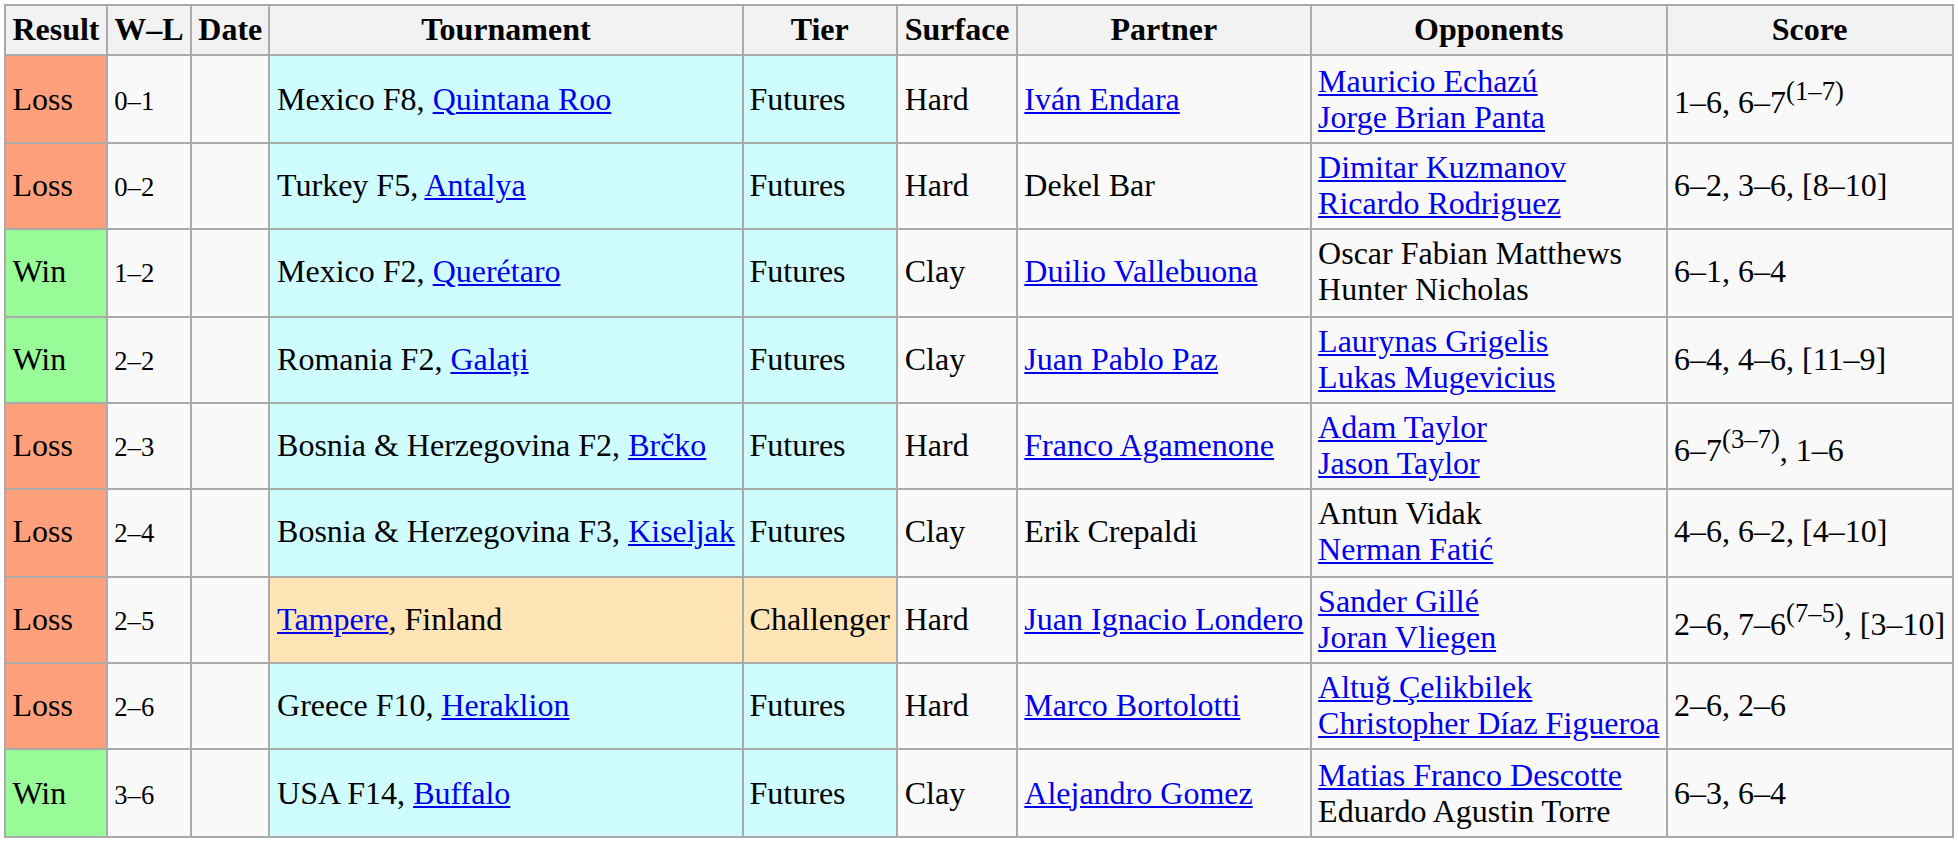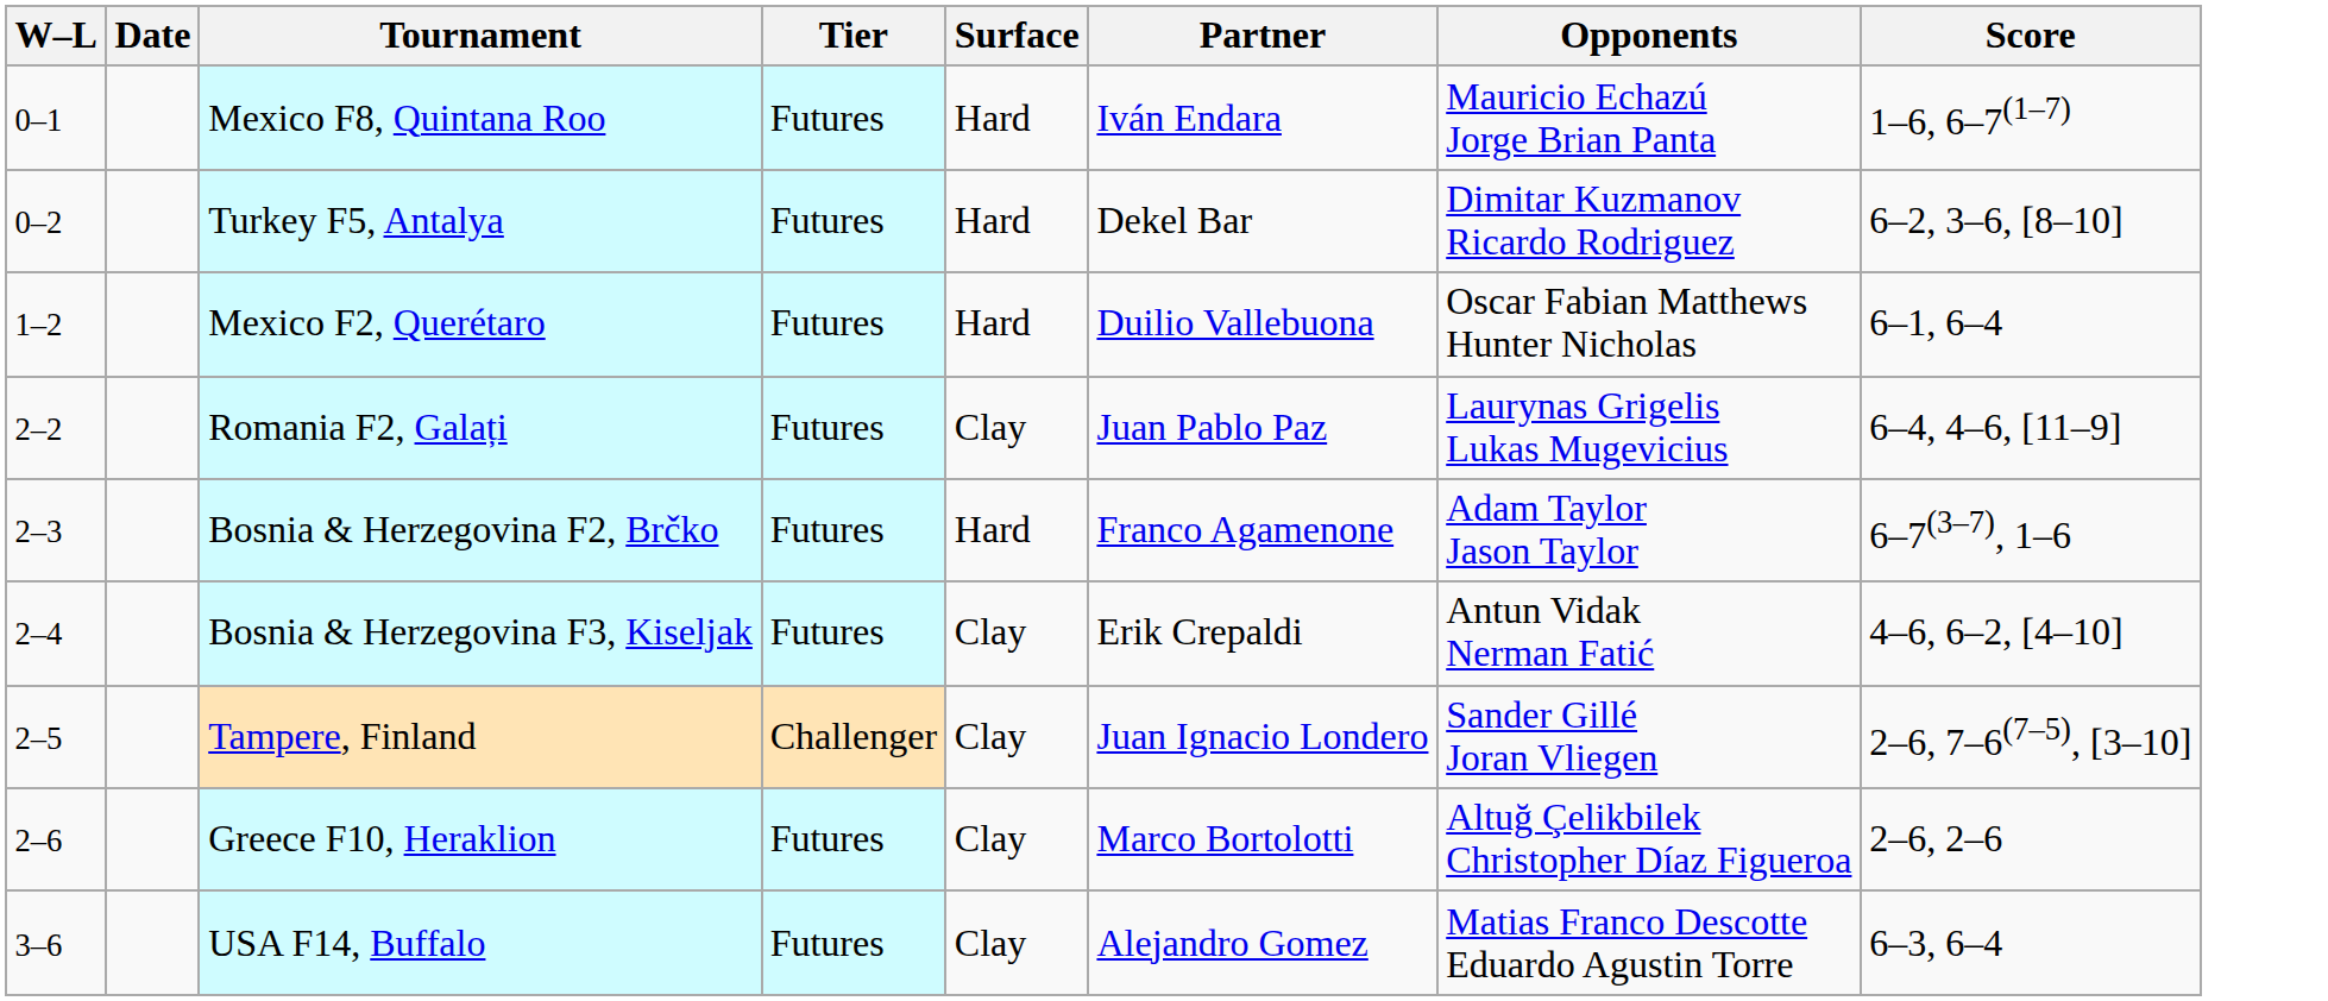- column: Result | Loss | Loss | Win | Win | Loss | Loss | Loss | Loss | Win
Mexico F2, Querétaro | Surface: Clay -> Hard
Tampere, Finland | Surface: Hard -> Clay
Greece F10, Heraklion | Surface: Hard -> Clay
